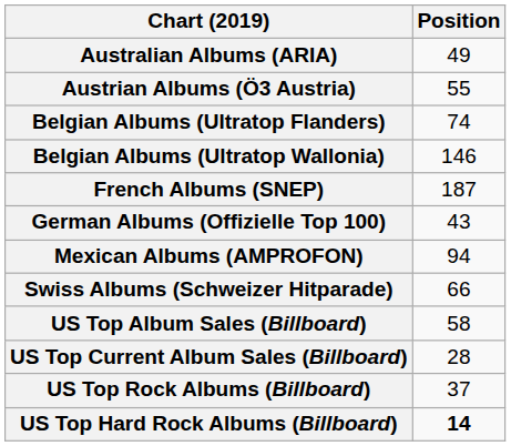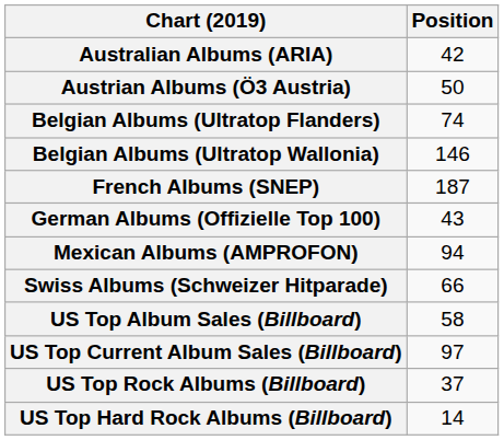Australian Albums (ARIA) | Position: 49 -> 42
Austrian Albums (Ö3 Austria) | Position: 55 -> 50
US Top Current Album Sales (Billboard) | Position: 28 -> 97
US Top Hard Rock Albums (Billboard) | Position: bold -> normal
